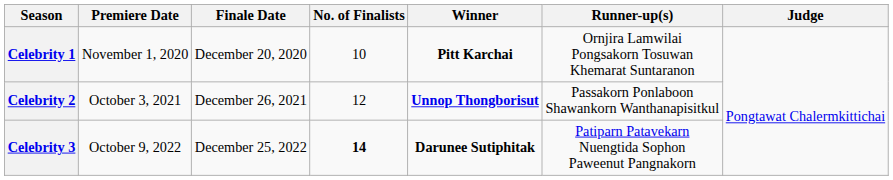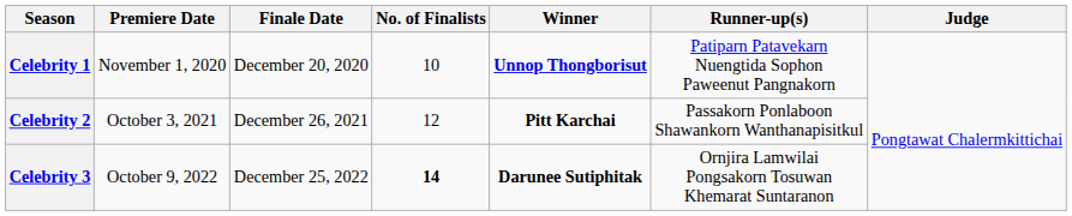Celebrity 1 | Winner: Pitt Karchai -> Unnop Thongborisut
Celebrity 1 | Runner-up(s): Ornjira Lamwilai Pongsakorn Tosuwan Khemarat Suntaranon -> Patiparn Patavekarn Nuengtida Sophon Paweenut Pangnakorn
Celebrity 2 | Winner: Unnop Thongborisut -> Pitt Karchai
Celebrity 3 | Runner-up(s): Patiparn Patavekarn Nuengtida Sophon Paweenut Pangnakorn -> Ornjira Lamwilai Pongsakorn Tosuwan Khemarat Suntaranon
